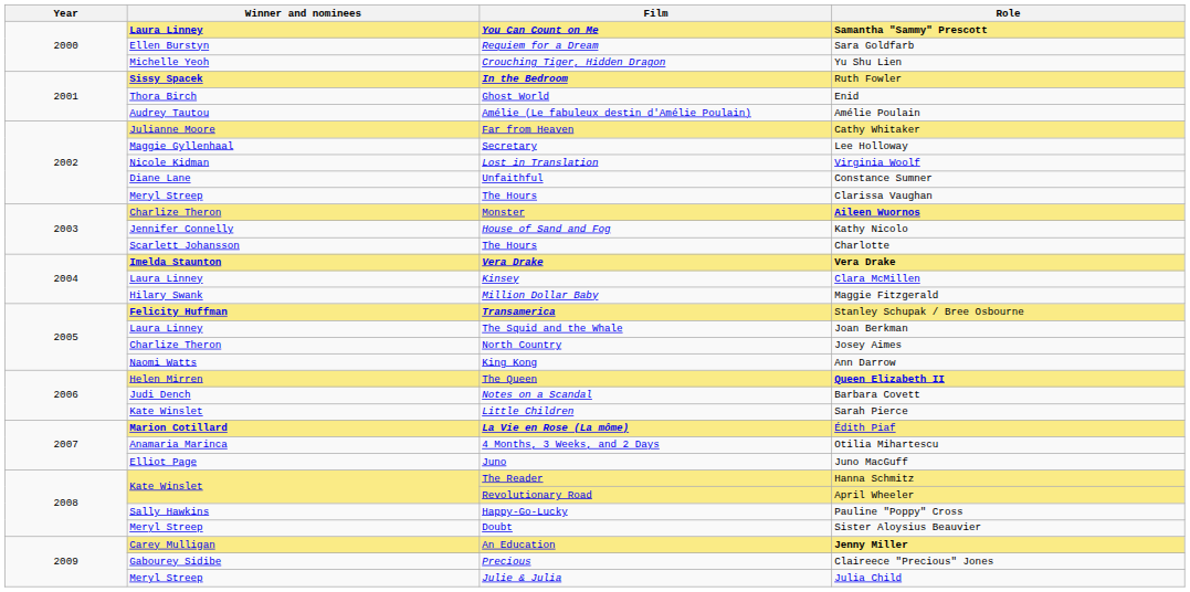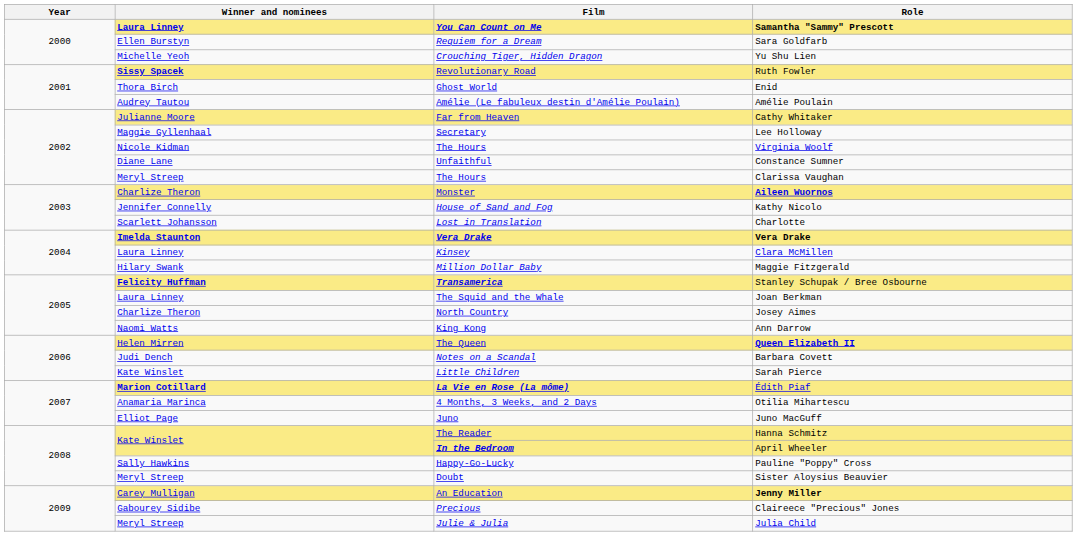Ruth Fowler | Film: In the Bedroom -> Revolutionary Road
Virginia Woolf | Film: Lost in Translation -> The Hours
Charlotte | Film: The Hours -> Lost in Translation
April Wheeler | Film: Revolutionary Road -> In the Bedroom
